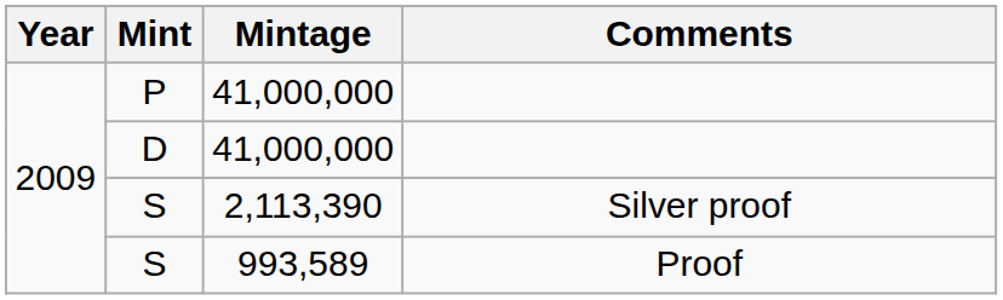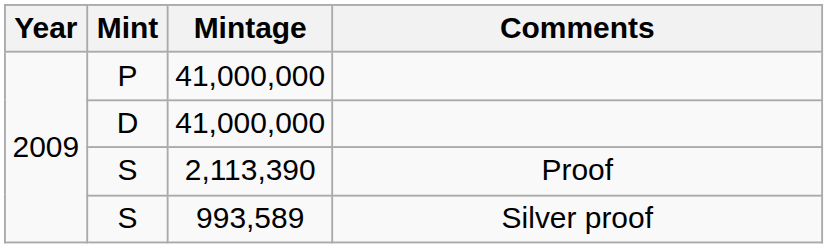S / 2,113,390 | Comments: Silver proof -> Proof
S / 993,589 | Comments: Proof -> Silver proof
